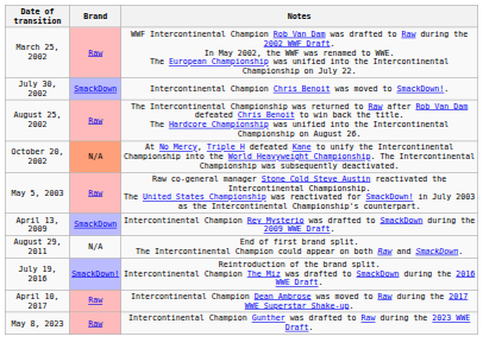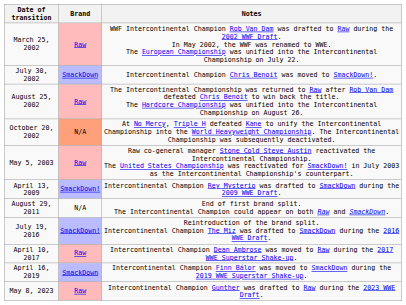April 13, 2009 | Brand: SmackDown -> SmackDown!
+ row: April 16, 2019 | SmackDown | Intercontinental Champion Finn Bálor was moved to SmackDown during the 2019 WWE Superstar Shake-up.
